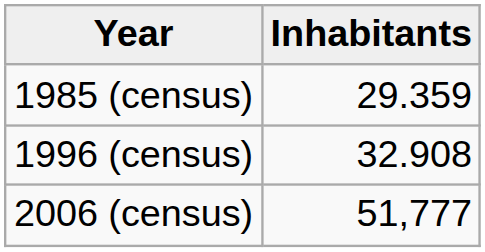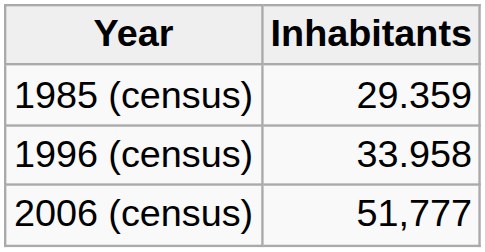1996 (census) | Inhabitants: 32.908 -> 33.958
